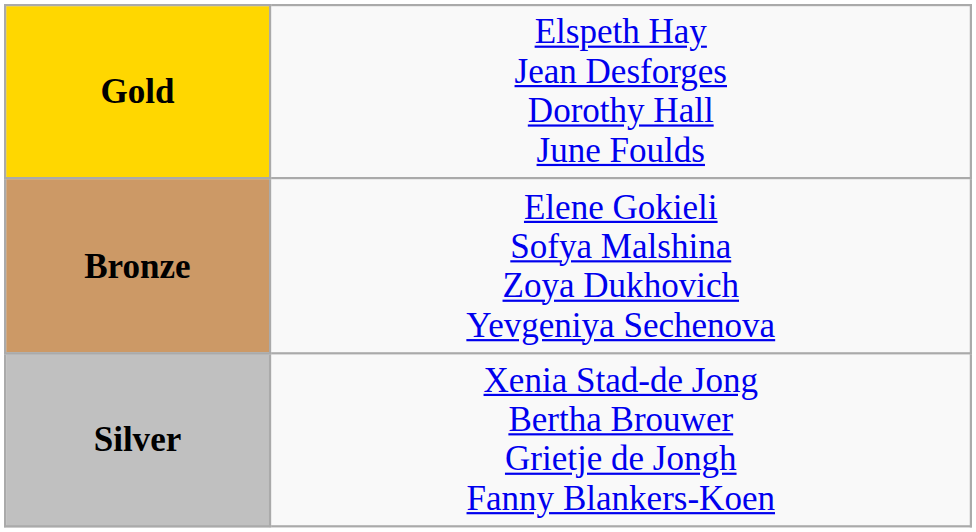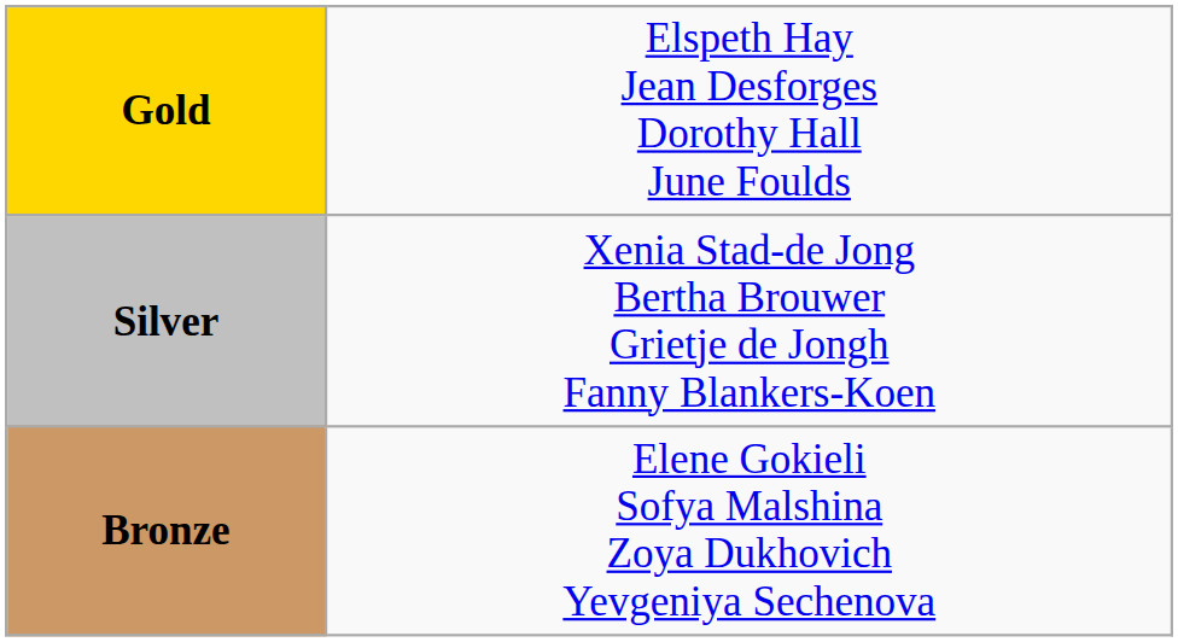rows swapped: Silver <-> Bronze
